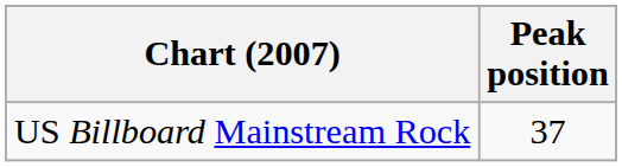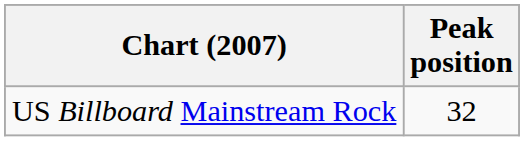US Billboard Mainstream Rock | Peak position: 37 -> 32
